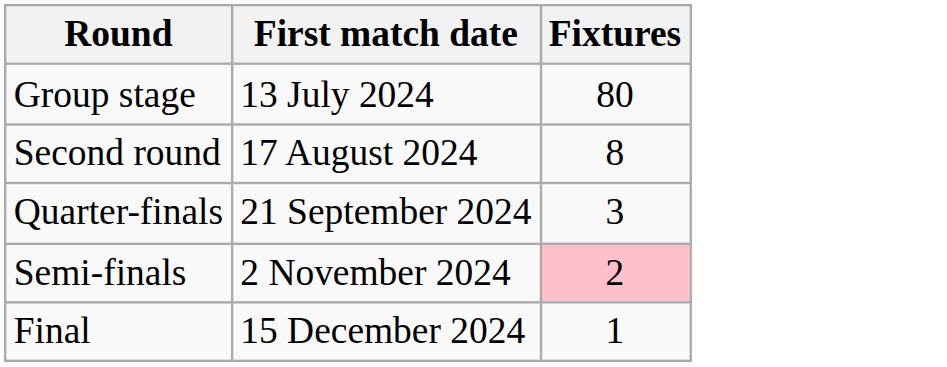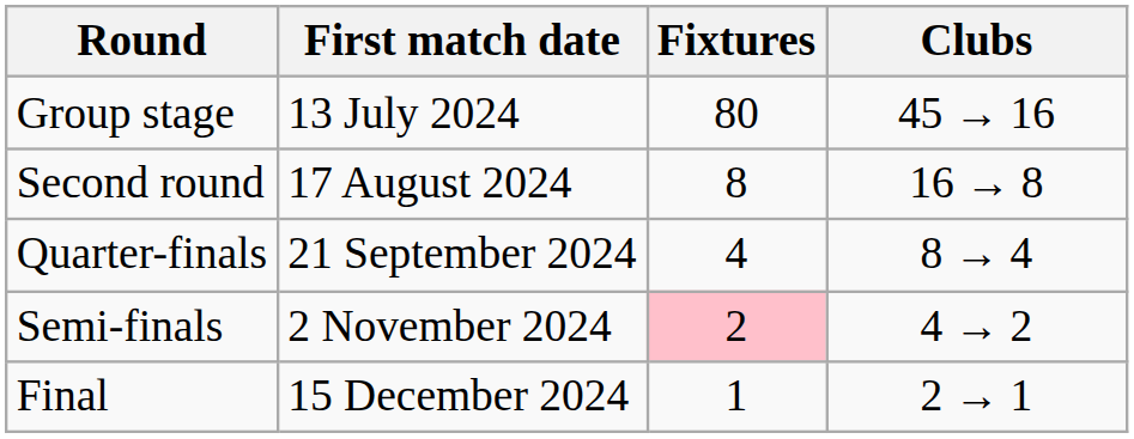+ column: Clubs | 45 → 16 | 16 → 8 | 8 → 4 | 4 → 2 | 2 → 1
Quarter-finals | Fixtures: 3 -> 4
